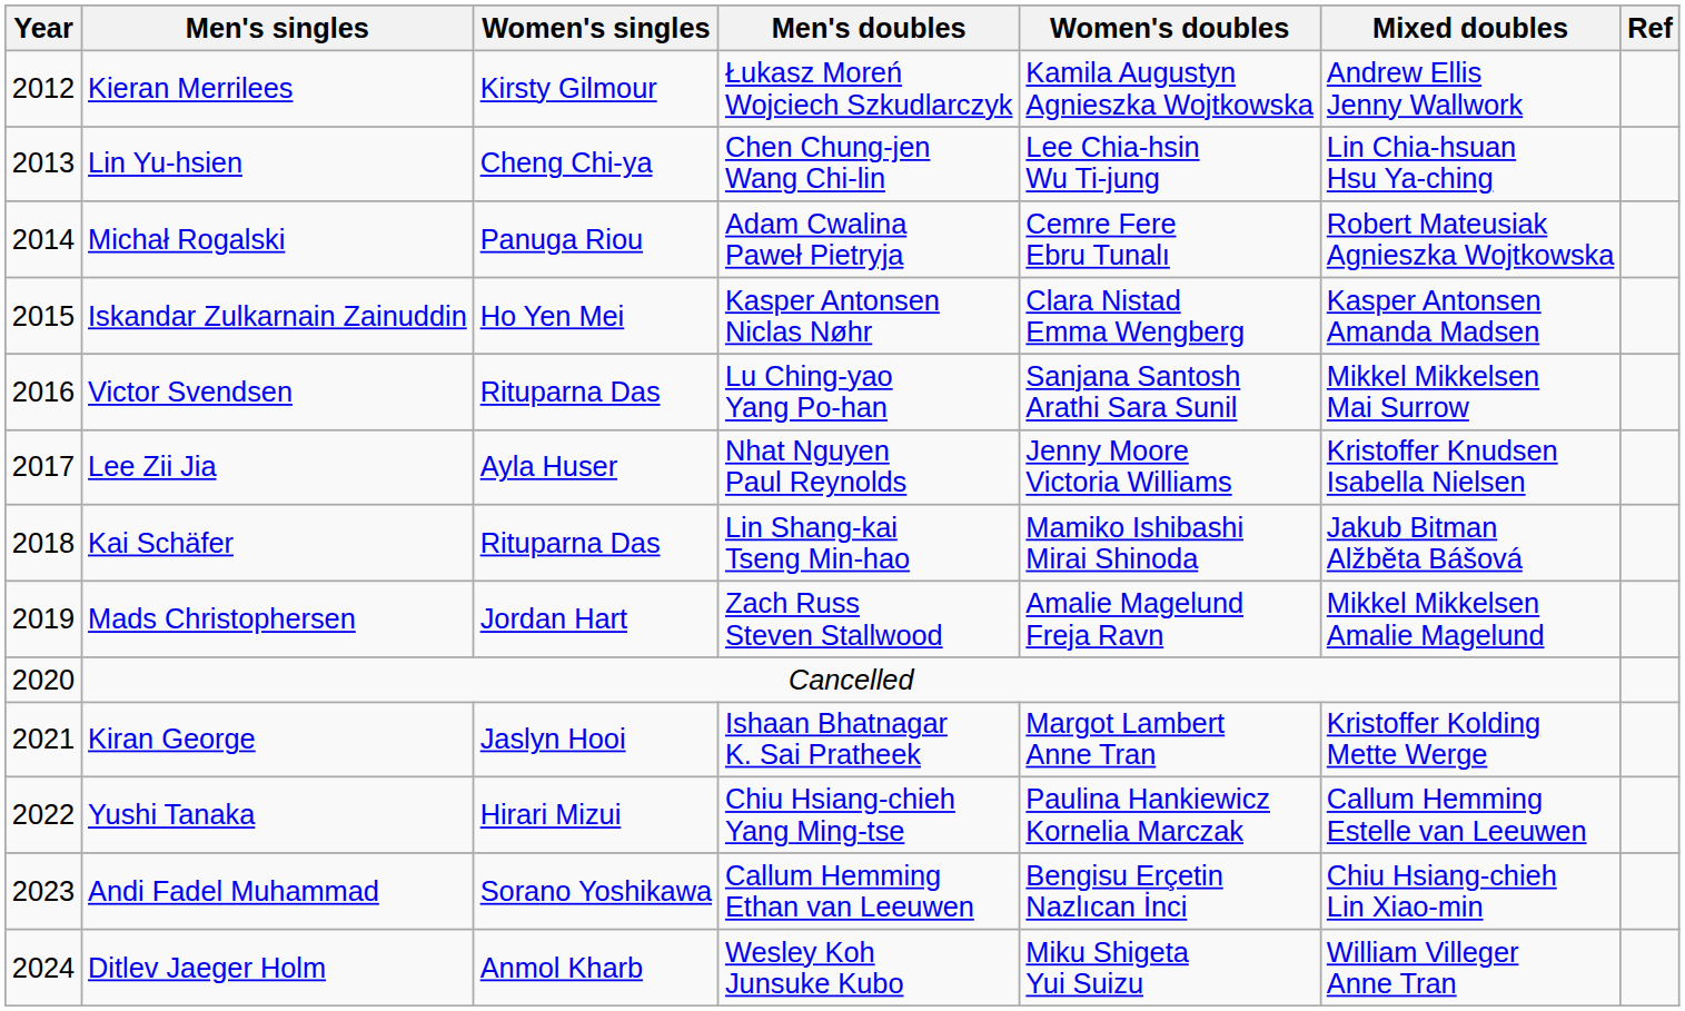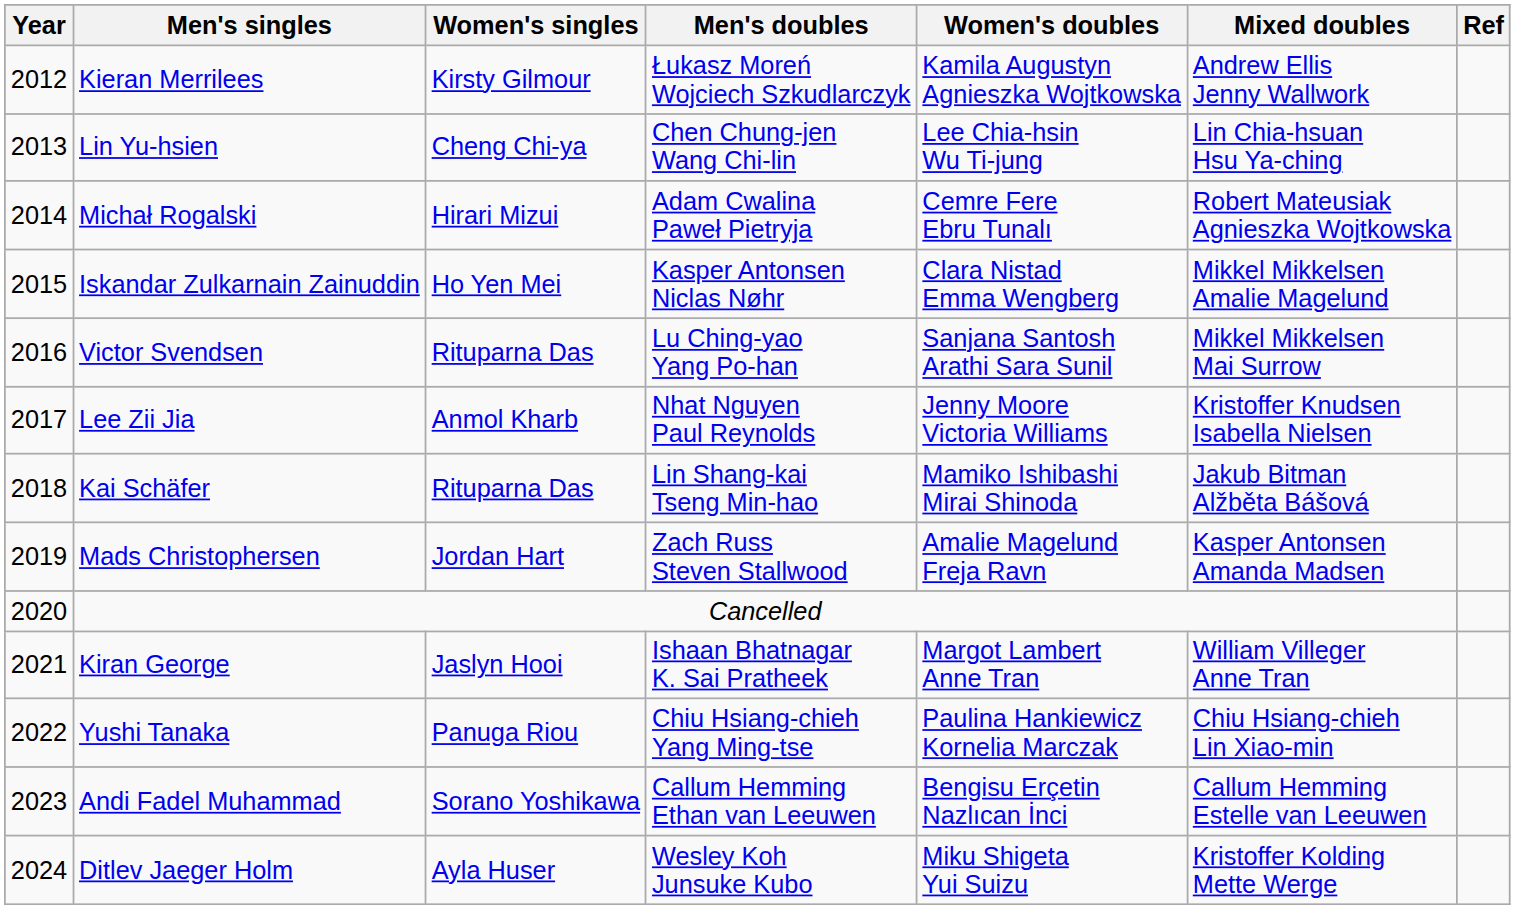Michał Rogalski | Women's singles: Panuga Riou -> Hirari Mizui
Iskandar Zulkarnain Zainuddin | Mixed doubles: Kasper Antonsen Amanda Madsen -> Mikkel Mikkelsen Amalie Magelund
Lee Zii Jia | Women's singles: Ayla Huser -> Anmol Kharb
Mads Christophersen | Mixed doubles: Mikkel Mikkelsen Amalie Magelund -> Kasper Antonsen Amanda Madsen
Kiran George | Mixed doubles: Kristoffer Kolding Mette Werge -> William Villeger Anne Tran
Yushi Tanaka | Women's singles: Hirari Mizui -> Panuga Riou
Yushi Tanaka | Mixed doubles: Callum Hemming Estelle van Leeuwen -> Chiu Hsiang-chieh Lin Xiao-min
Andi Fadel Muhammad | Mixed doubles: Chiu Hsiang-chieh Lin Xiao-min -> Callum Hemming Estelle van Leeuwen
Ditlev Jaeger Holm | Women's singles: Anmol Kharb -> Ayla Huser
Ditlev Jaeger Holm | Mixed doubles: William Villeger Anne Tran -> Kristoffer Kolding Mette Werge
